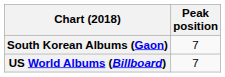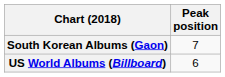US World Albums (Billboard) | Peak position: 7 -> 6
